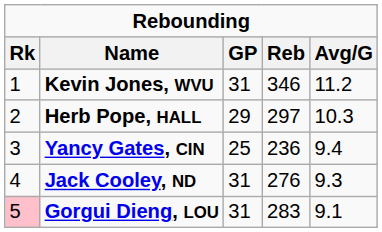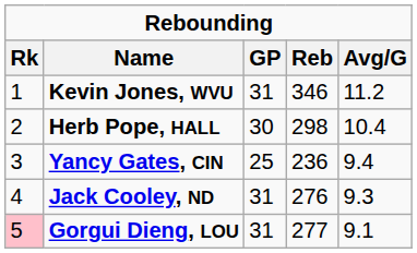Herb Pope, HALL | GP: 29 -> 30
Herb Pope, HALL | Reb: 297 -> 298
Herb Pope, HALL | Avg/G: 10.3 -> 10.4
Gorgui Dieng, LOU | Reb: 283 -> 277
